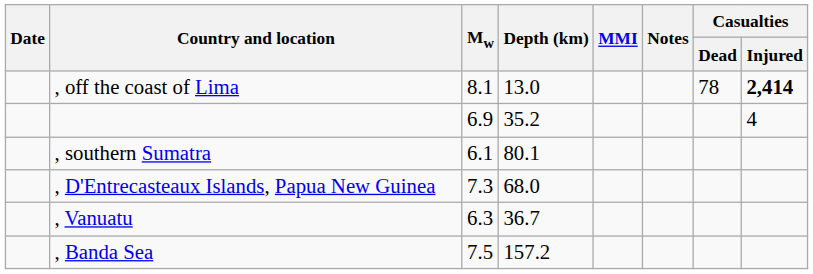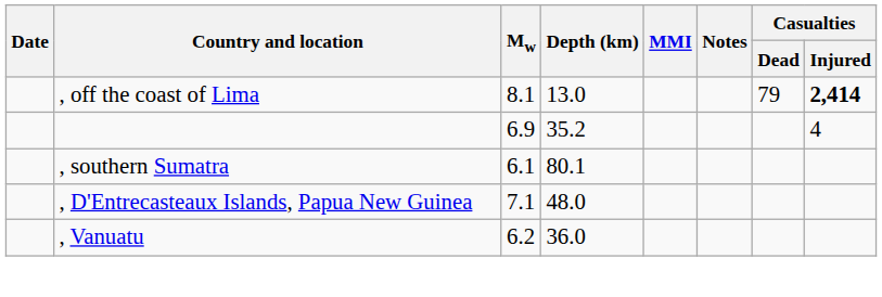, off the coast of Lima | Casualties / Dead: 78 -> 79
, D'Entrecasteaux Islands, Papua New Guinea | Mw: 7.3 -> 7.1
, D'Entrecasteaux Islands, Papua New Guinea | Depth (km): 68.0 -> 48.0
, Vanuatu | Mw: 6.3 -> 6.2
, Vanuatu | Depth (km): 36.7 -> 36.0
- row: , Banda Sea | 7.5 | 157.2
